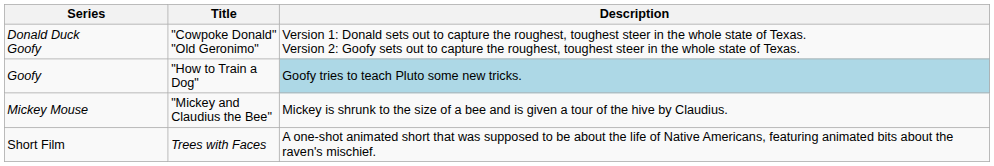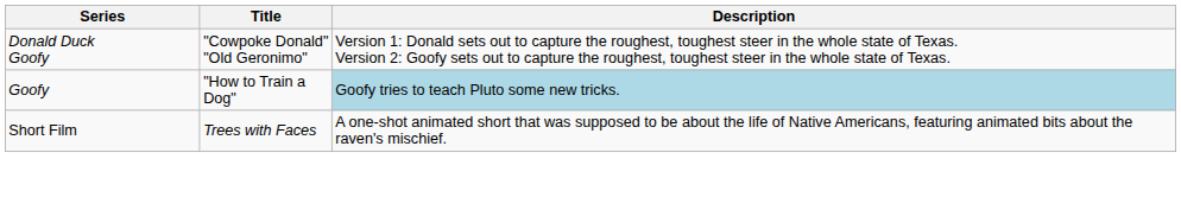- row: Mickey Mouse | "Mickey and Claudius the Bee" | Mickey is shrunk to the size of a bee and is given a tour of the hive by Claudius.
